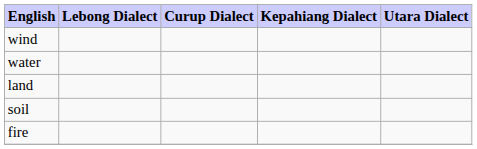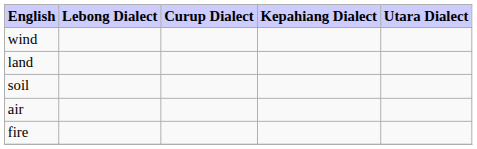- row: water
+ row: air
